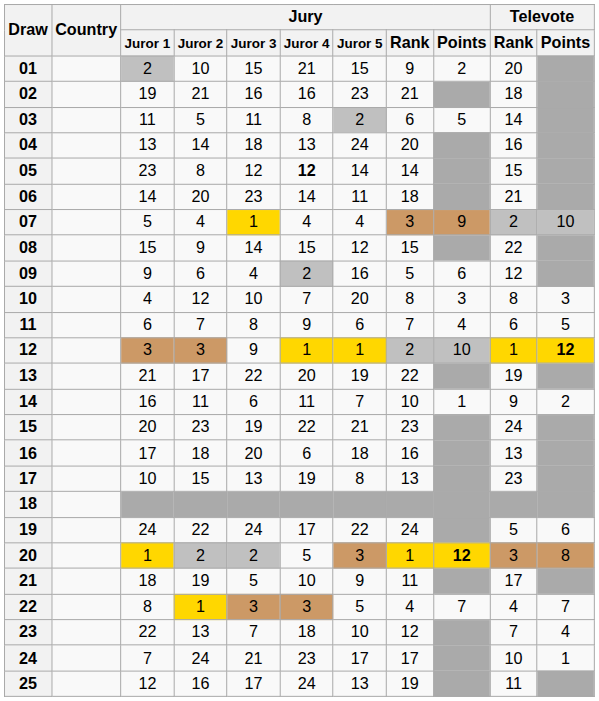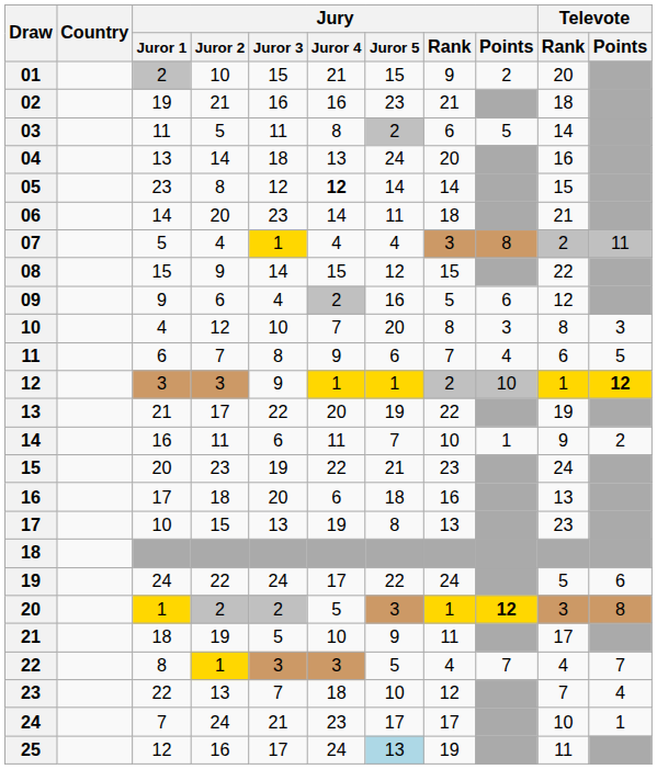07 | Jury / Points: 9 -> 8
07 | Televote / Points: 10 -> 11
25 | Jury / Juror 5: no background -> lightblue background
